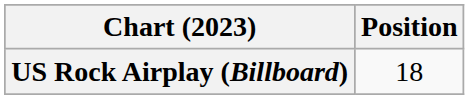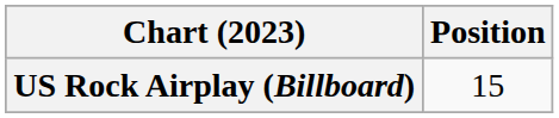US Rock Airplay (Billboard) | Position: 18 -> 15
